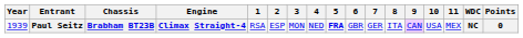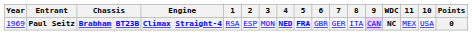columns swapped: 10 <-> WDC
Paul Seitz | Year: 1939 -> 1969
Paul Seitz | 4: normal -> bold
